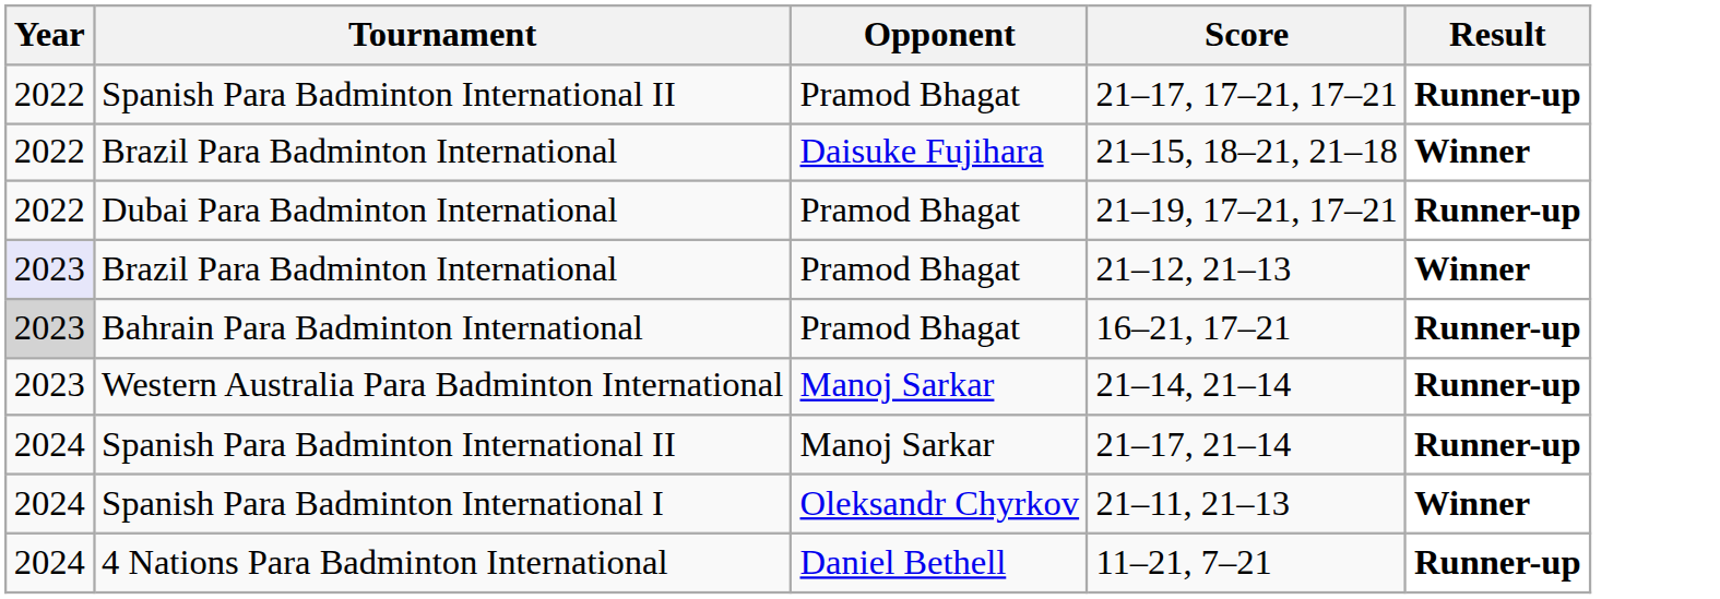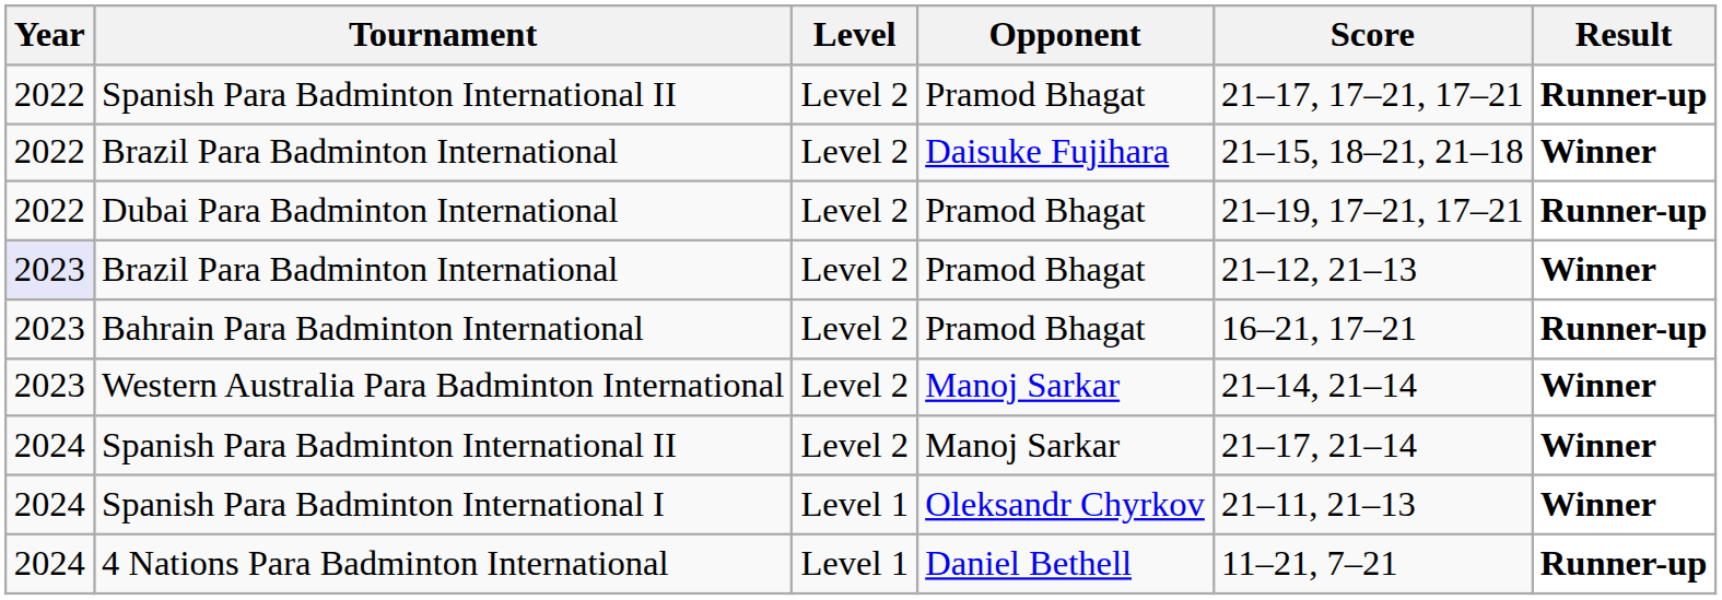+ column: Level | Level 2 | Level 2 | Level 2 | Level 2 | Level 2 | Level 2 | Level 2 | Level 1 | Level 1
Bahrain Para Badminton International | Year: lightgrey background -> no background
Western Australia Para Badminton International | Result: Runner-up -> Winner
Spanish Para Badminton International II / Manoj Sarkar | Result: Runner-up -> Winner
